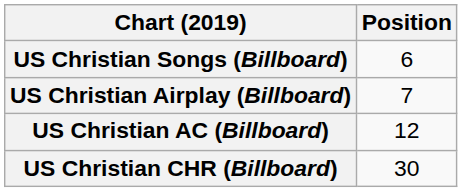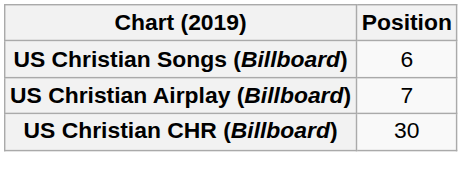- row: US Christian AC (Billboard) | 12
